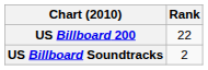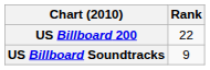US Billboard Soundtracks | Rank: 2 -> 9
